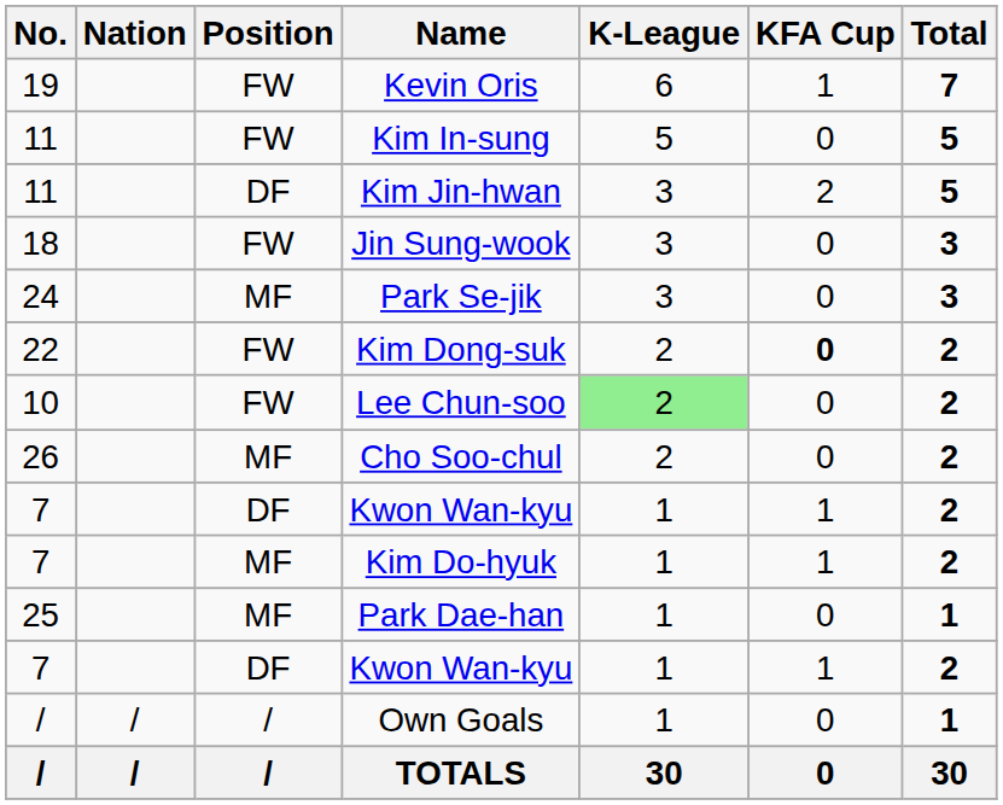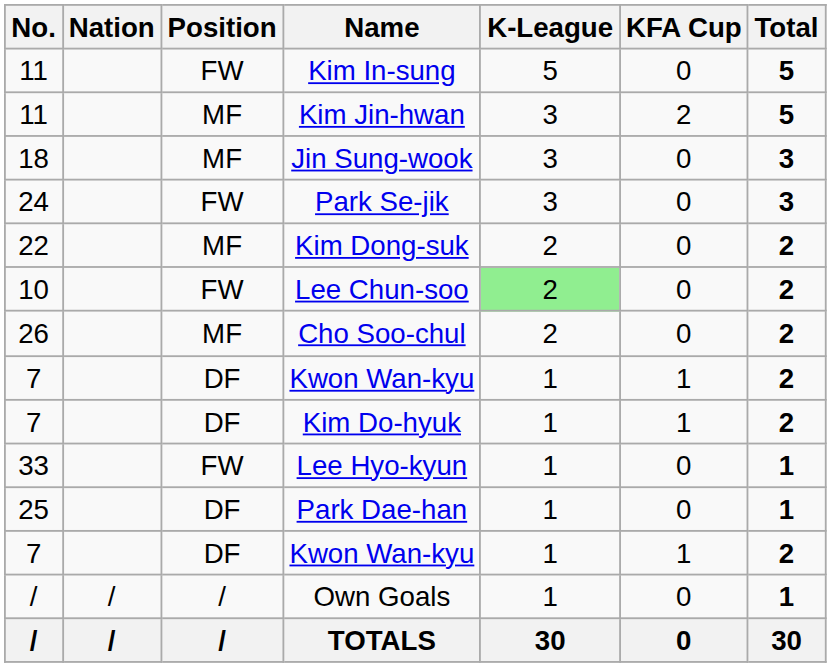- row: 19 | FW | Kevin Oris | 6 | 1 | 7
Kim Jin-hwan | Position: DF -> MF
Jin Sung-wook | Position: FW -> MF
Park Se-jik | Position: MF -> FW
Kim Dong-suk | Position: FW -> MF
Kim Dong-suk | KFA Cup: bold -> normal
Kim Do-hyuk | Position: MF -> DF
+ row: 33 | FW | Lee Hyo-kyun | 1 | 0 | 1
Park Dae-han | Position: MF -> DF
